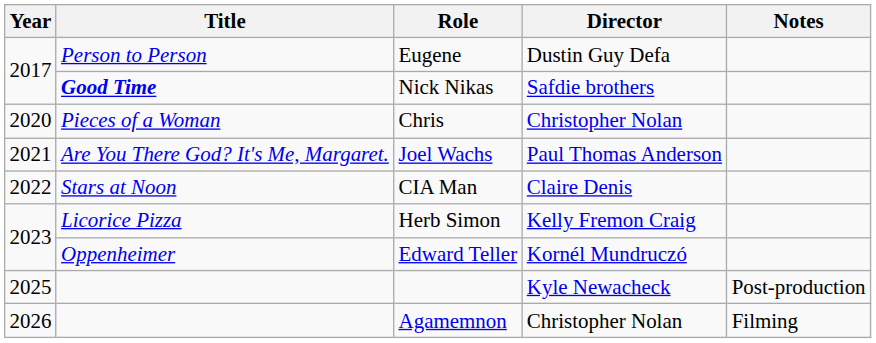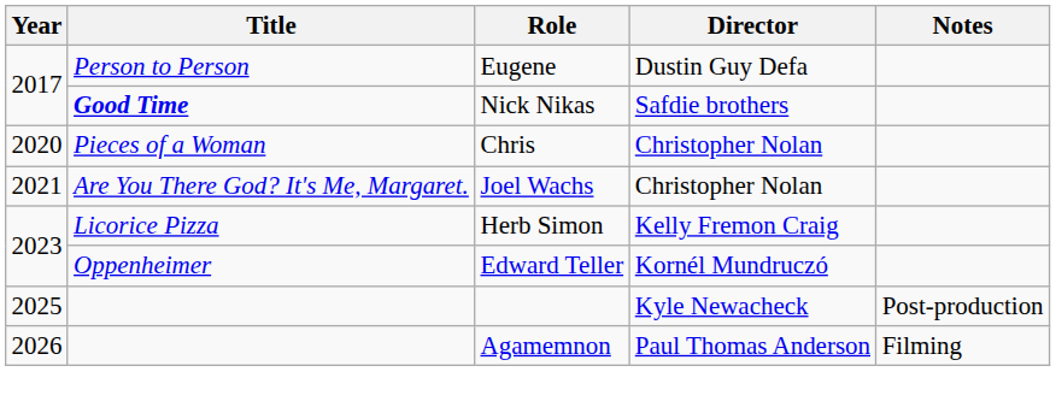Joel Wachs | Director: Paul Thomas Anderson -> Christopher Nolan
- row: 2022 | Stars at Noon | CIA Man | Claire Denis
Agamemnon | Director: Christopher Nolan -> Paul Thomas Anderson
